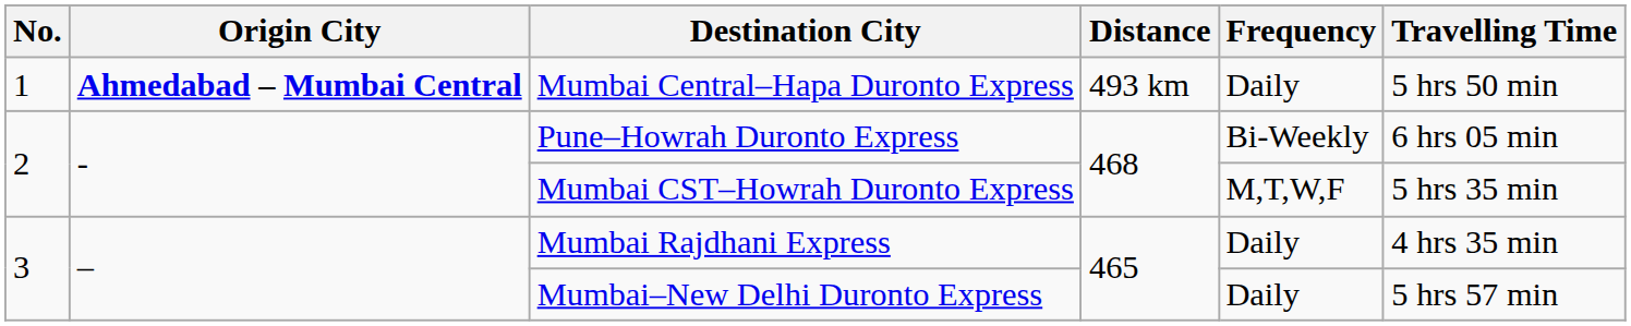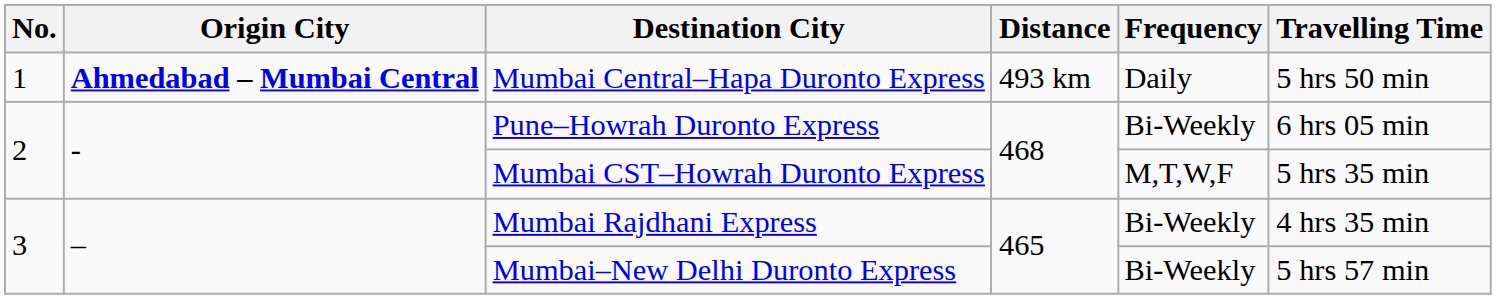Mumbai Rajdhani Express | Frequency: Daily -> Bi-Weekly
Mumbai–New Delhi Duronto Express | Frequency: Daily -> Bi-Weekly
